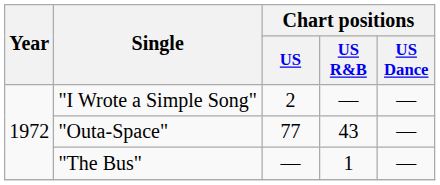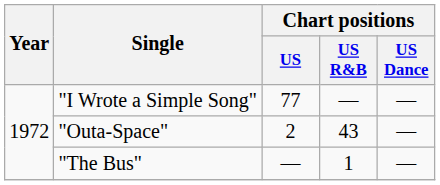"I Wrote a Simple Song" | Chart positions / US: 2 -> 77
"Outa-Space" | Chart positions / US: 77 -> 2
